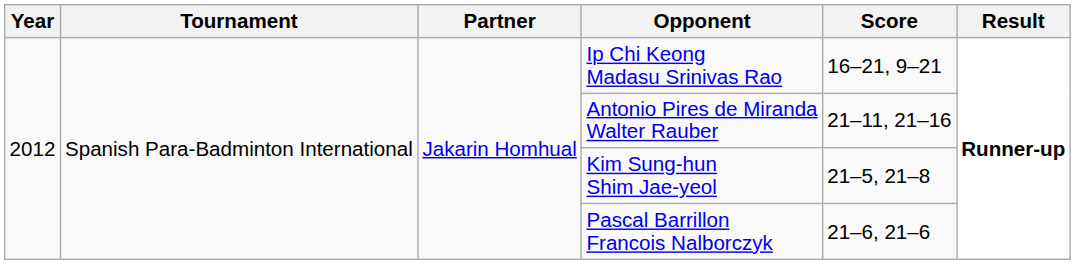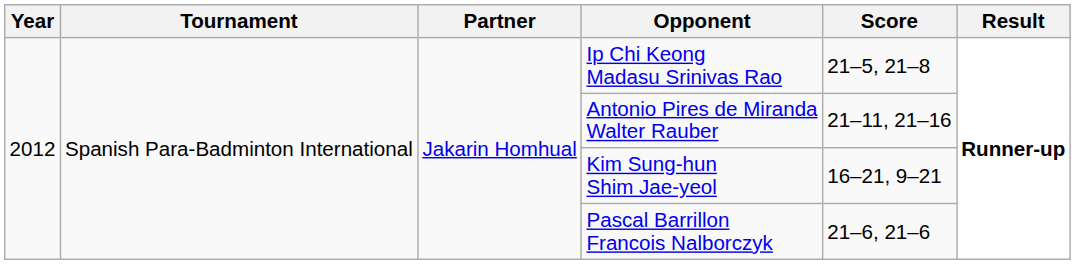Ip Chi Keong Madasu Srinivas Rao | Score: 16–21, 9–21 -> 21–5, 21–8
Kim Sung-hun Shim Jae-yeol | Score: 21–5, 21–8 -> 16–21, 9–21
